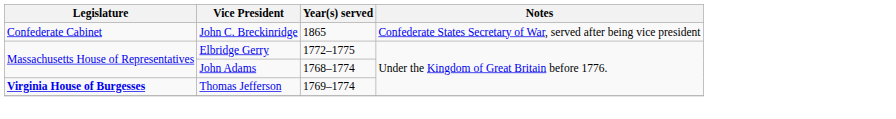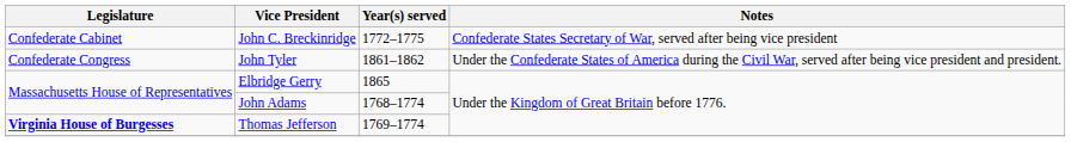John C. Breckinridge | Year(s) served: 1865 -> 1772–1775
+ row: Confederate Congress | John Tyler | 1861–1862 | Under the Confederate States of America during the Civil War, served after being vice president and president.
Elbridge Gerry | Year(s) served: 1772–1775 -> 1865
